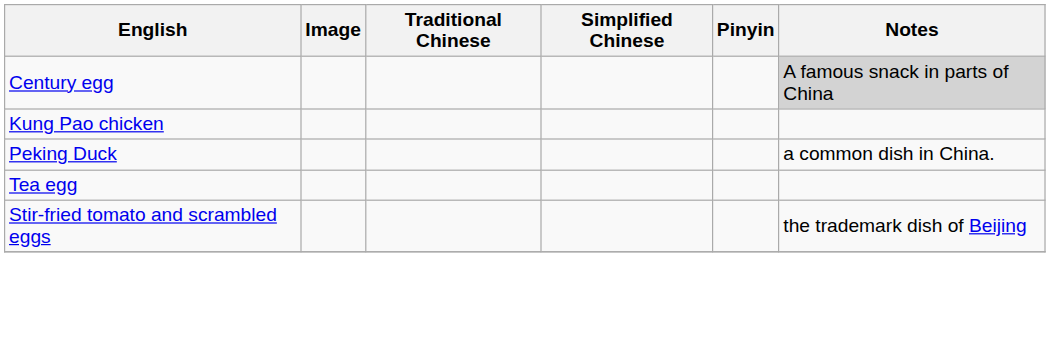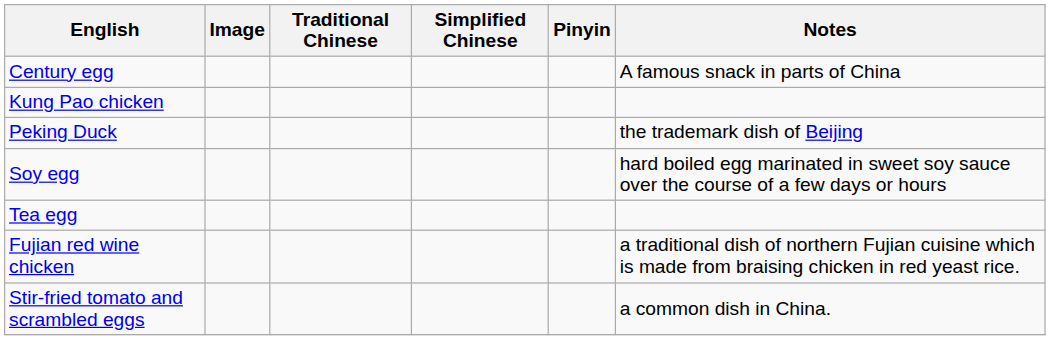Century egg | Notes: lightgrey background -> no background
Peking Duck | Notes: a common dish in China. -> the trademark dish of Beijing
+ row: Soy egg | hard boiled egg marinated in sweet soy sauce over the course of a few days or hours
+ row: Fujian red wine chicken | a traditional dish of northern Fujian cuisine which is made from braising chicken in red yeast rice.
Stir-fried tomato and scrambled eggs | Notes: the trademark dish of Beijing -> a common dish in China.
